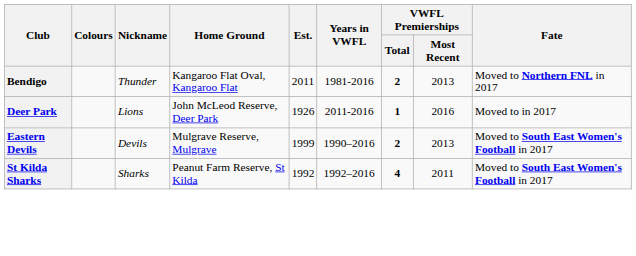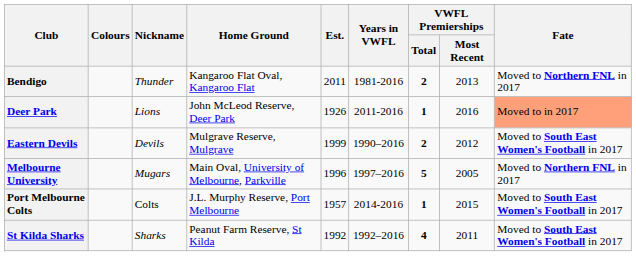Deer Park | Fate: no background -> lightsalmon background
Eastern Devils | VWFL Premierships / Most Recent: 2013 -> 2012
+ row: Melbourne University | Mugars | Main Oval, University of Melbourne, Parkville | 1996 | 1997–2016 | 5 | 2005 | Moved to Northern FNL in 2017
+ row: Port Melbourne Colts | Colts | J.L. Murphy Reserve, Port Melbourne | 1957 | 2014-2016 | 1 | 2015 | Moved to South East Women's Football in 2017
